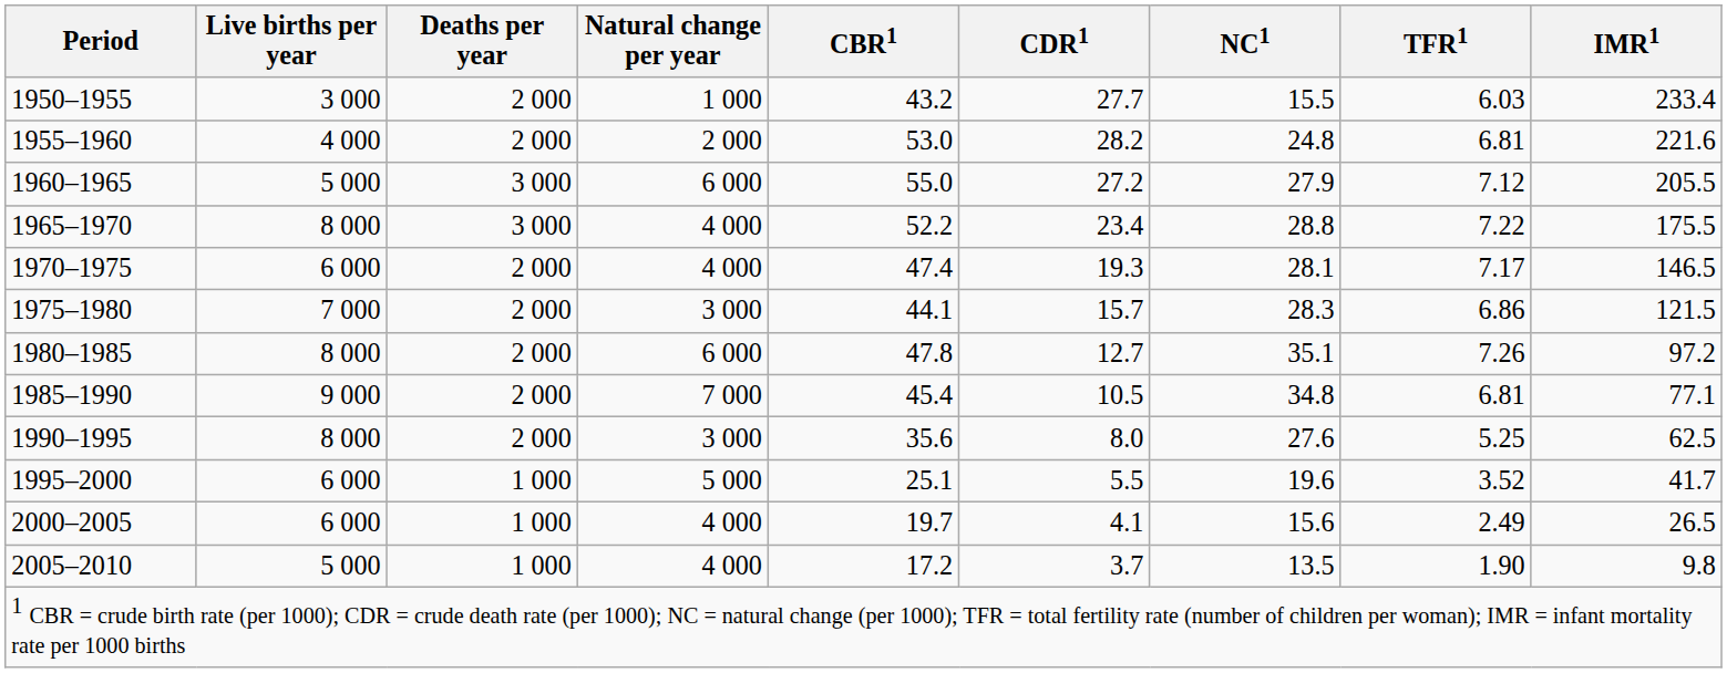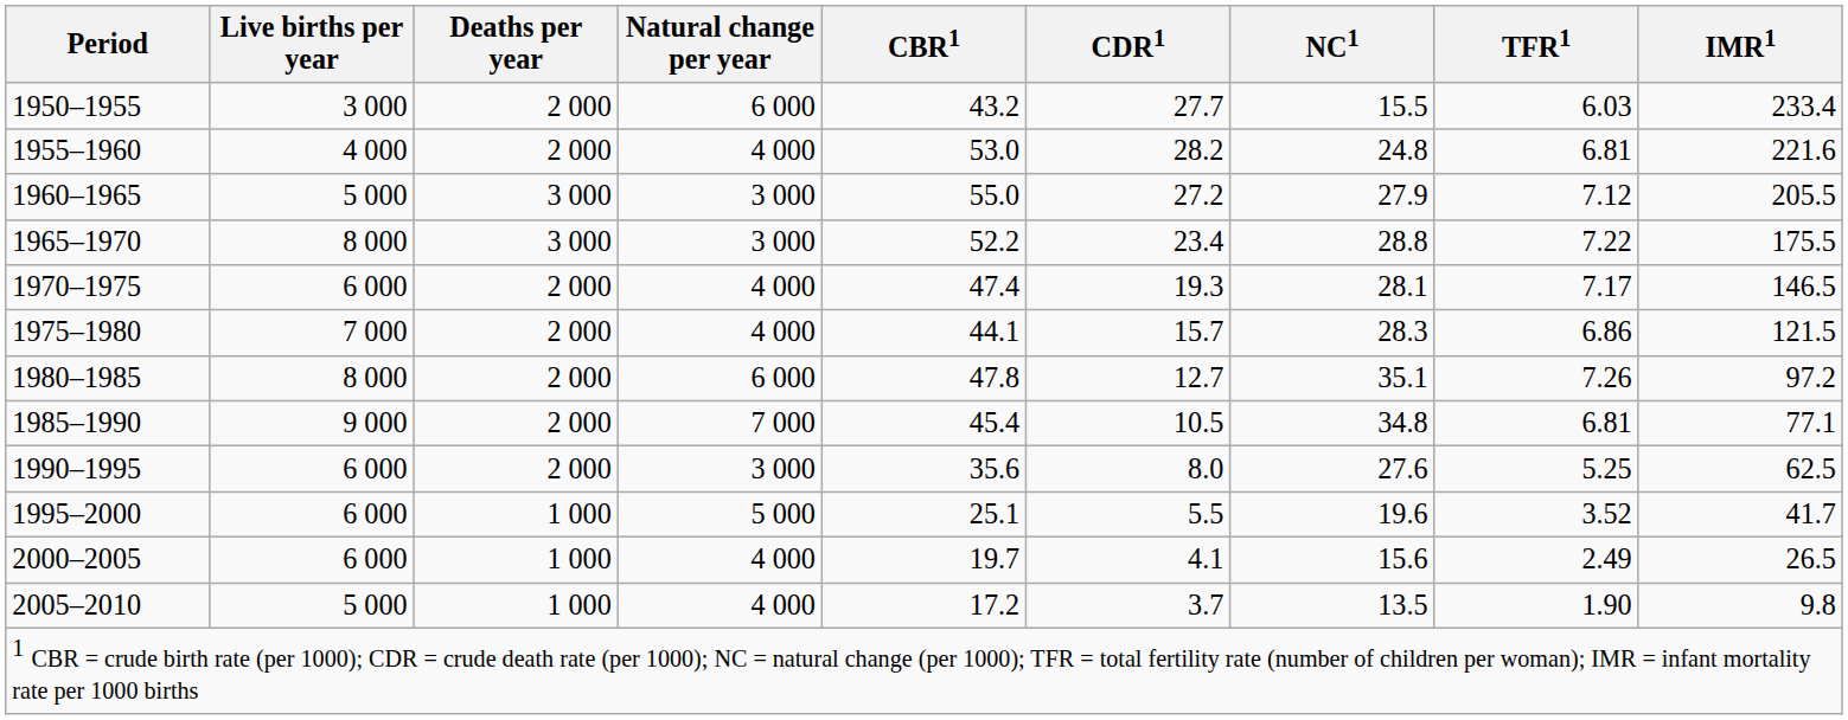1950–1955 | Natural change per year: 1 000 -> 6 000
1955–1960 | Natural change per year: 2 000 -> 4 000
1960–1965 | Natural change per year: 6 000 -> 3 000
1965–1970 | Natural change per year: 4 000 -> 3 000
1975–1980 | Natural change per year: 3 000 -> 4 000
1990–1995 | Live births per year: 8 000 -> 6 000
